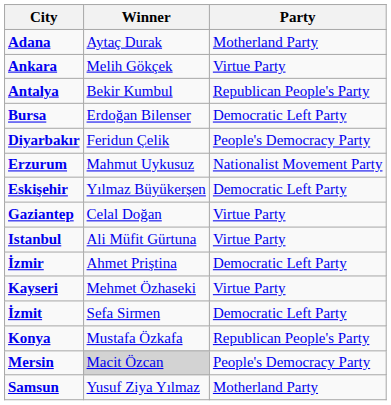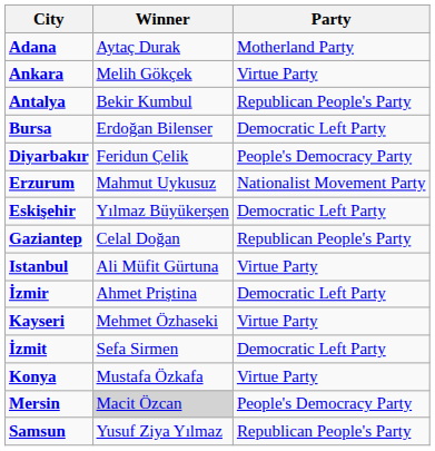Gaziantep | Party: Virtue Party -> Republican People's Party
Konya | Party: Republican People's Party -> Virtue Party
Samsun | Party: Motherland Party -> Republican People's Party
